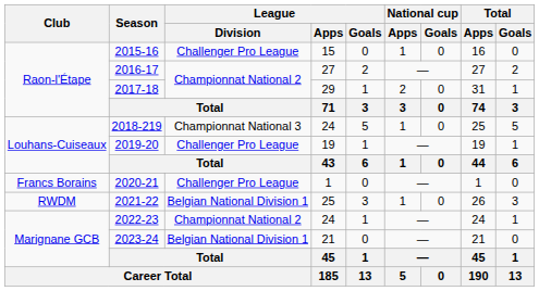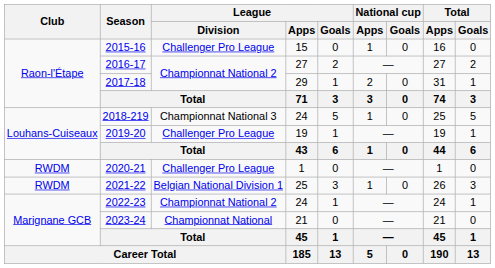2020-21 | Club: Francs Borains -> RWDM
2023-24 | League / Division: Belgian National Division 1 -> Championnat National
